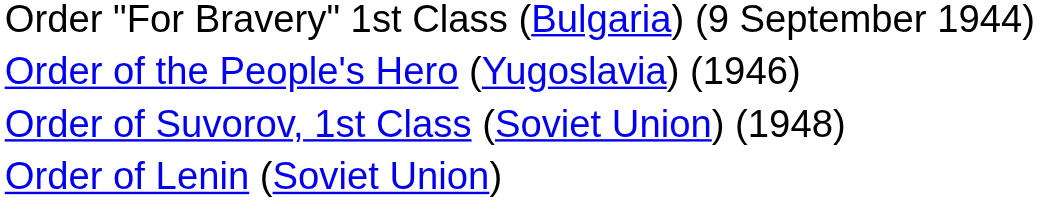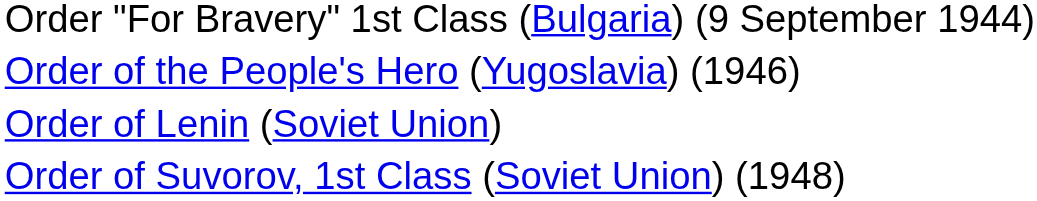rows swapped: Order of Suvorov, 1st Class (Soviet Union) (1948) <-> Order of Lenin (Soviet Union)
